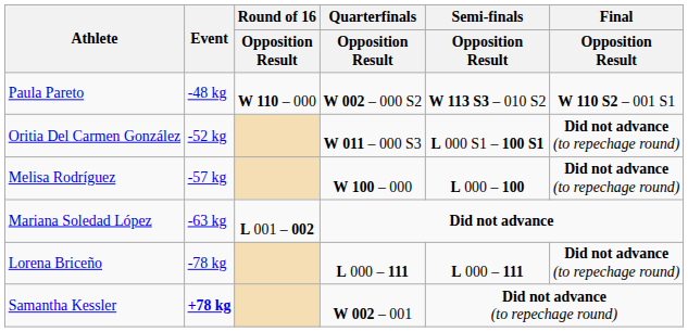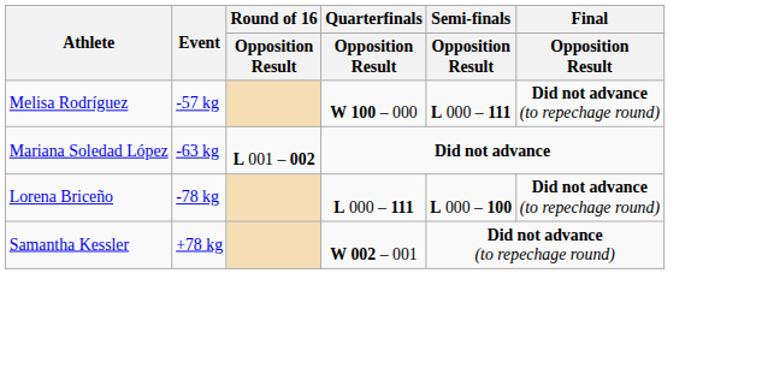- row: Paula Pareto | -48 kg | W 110 – 000 | W 002 – 000 S2 | W 113 S3 – 010 S2 | W 110 S2 – 001 S1
- row: Oritia Del Carmen González | -52 kg | W 011 – 000 S3 | L 000 S1 – 100 S1 | Did not advance (to repechage round)
Melisa Rodríguez | Semi-finals / Opposition Result: L 000 – 100 -> L 000 – 111
Lorena Briceño | Semi-finals / Opposition Result: L 000 – 111 -> L 000 – 100
Samantha Kessler | Event: bold -> normal
